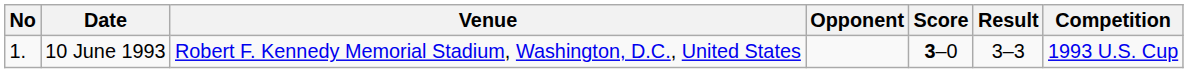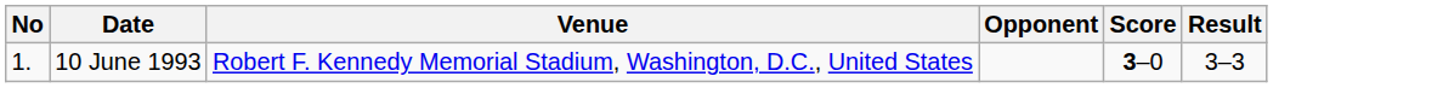- column: Competition | 1993 U.S. Cup
